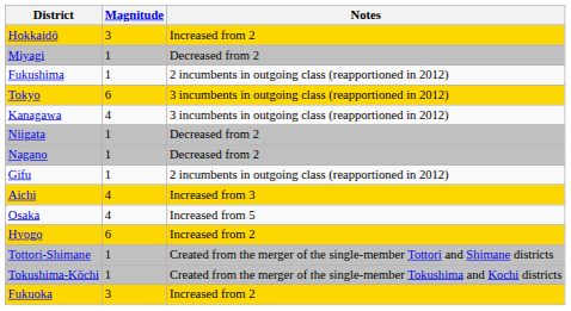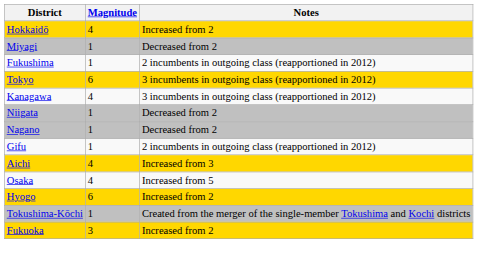Hokkaidō | Magnitude: 3 -> 4
- row: Tottori-Shimane | 1 | Created from the merger of the single-member Tottori and Shimane districts
